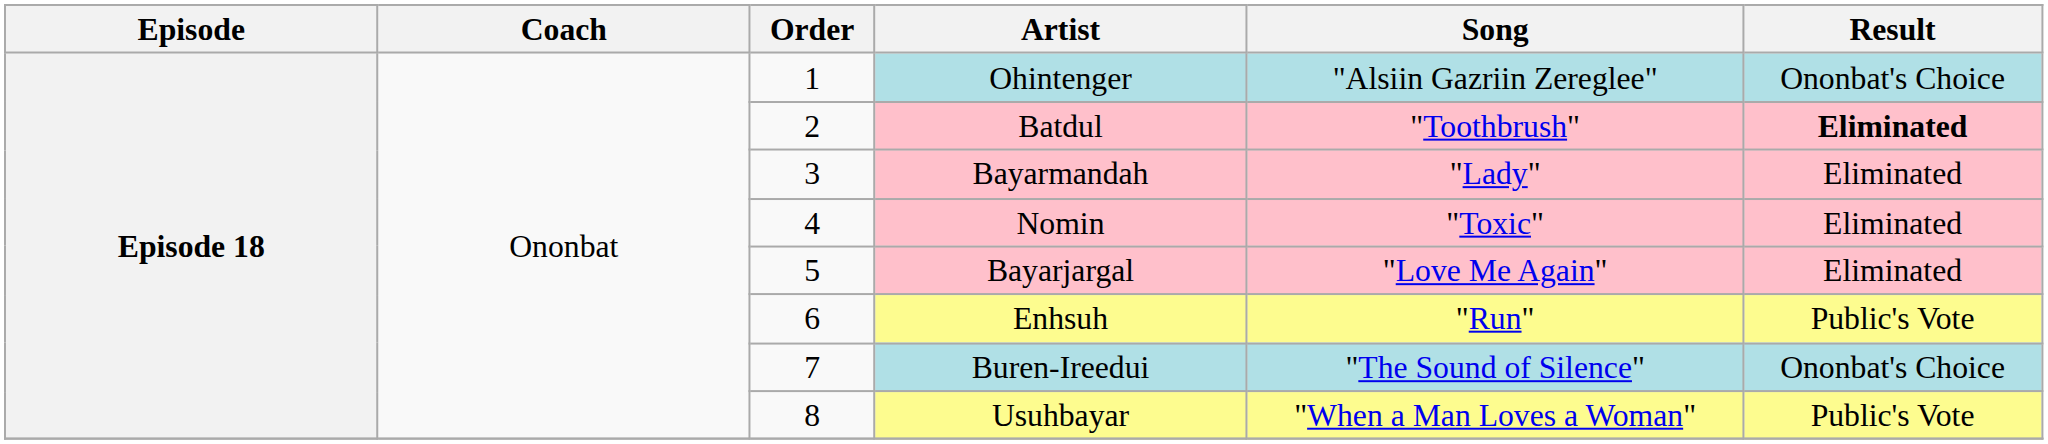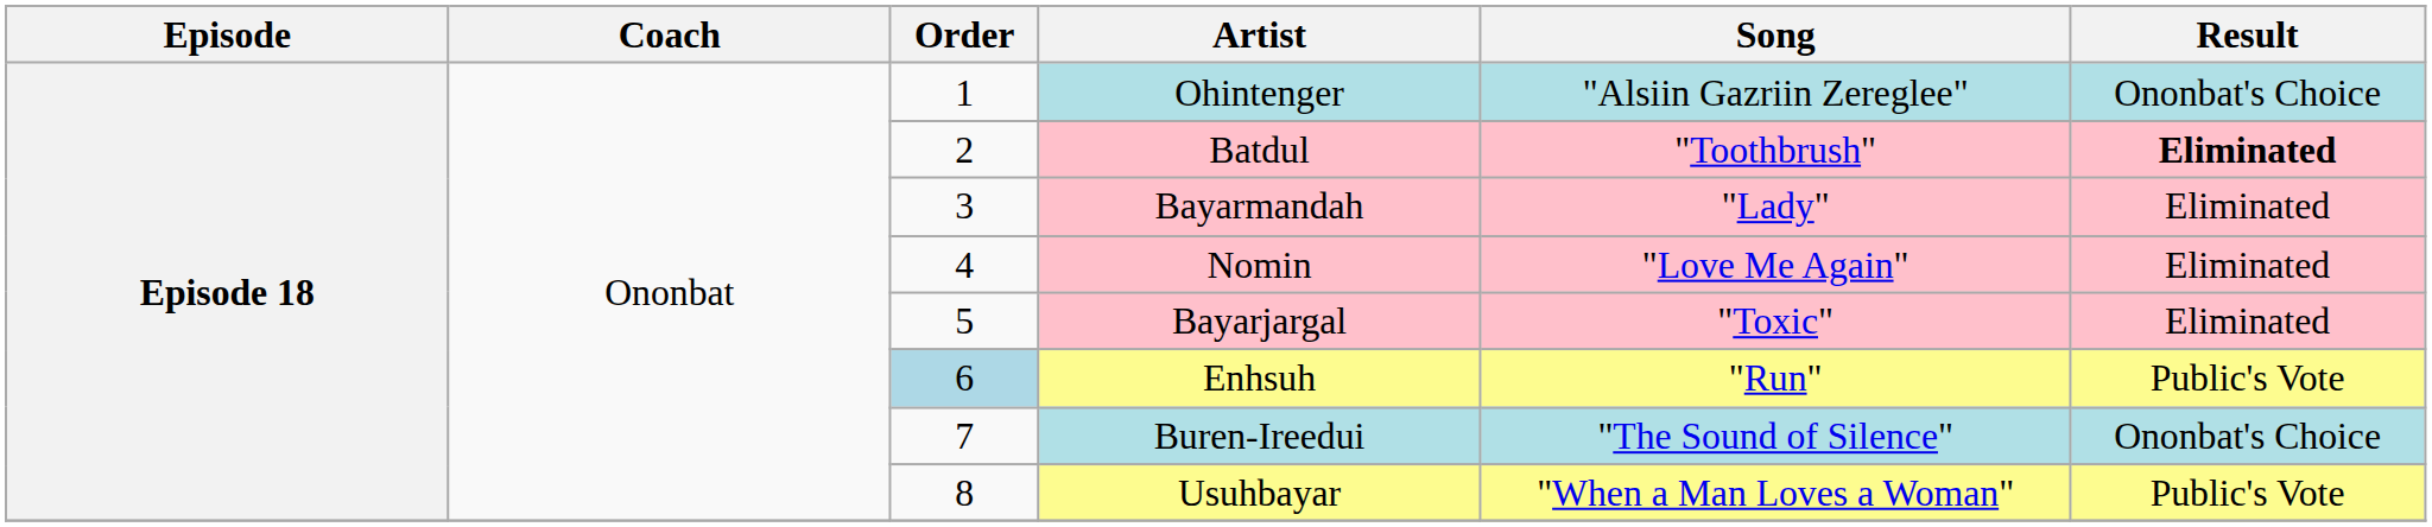Nomin | Song: "Toxic" -> "Love Me Again"
Bayarjargal | Song: "Love Me Again" -> "Toxic"
Enhsuh | Order: no background -> lightblue background
